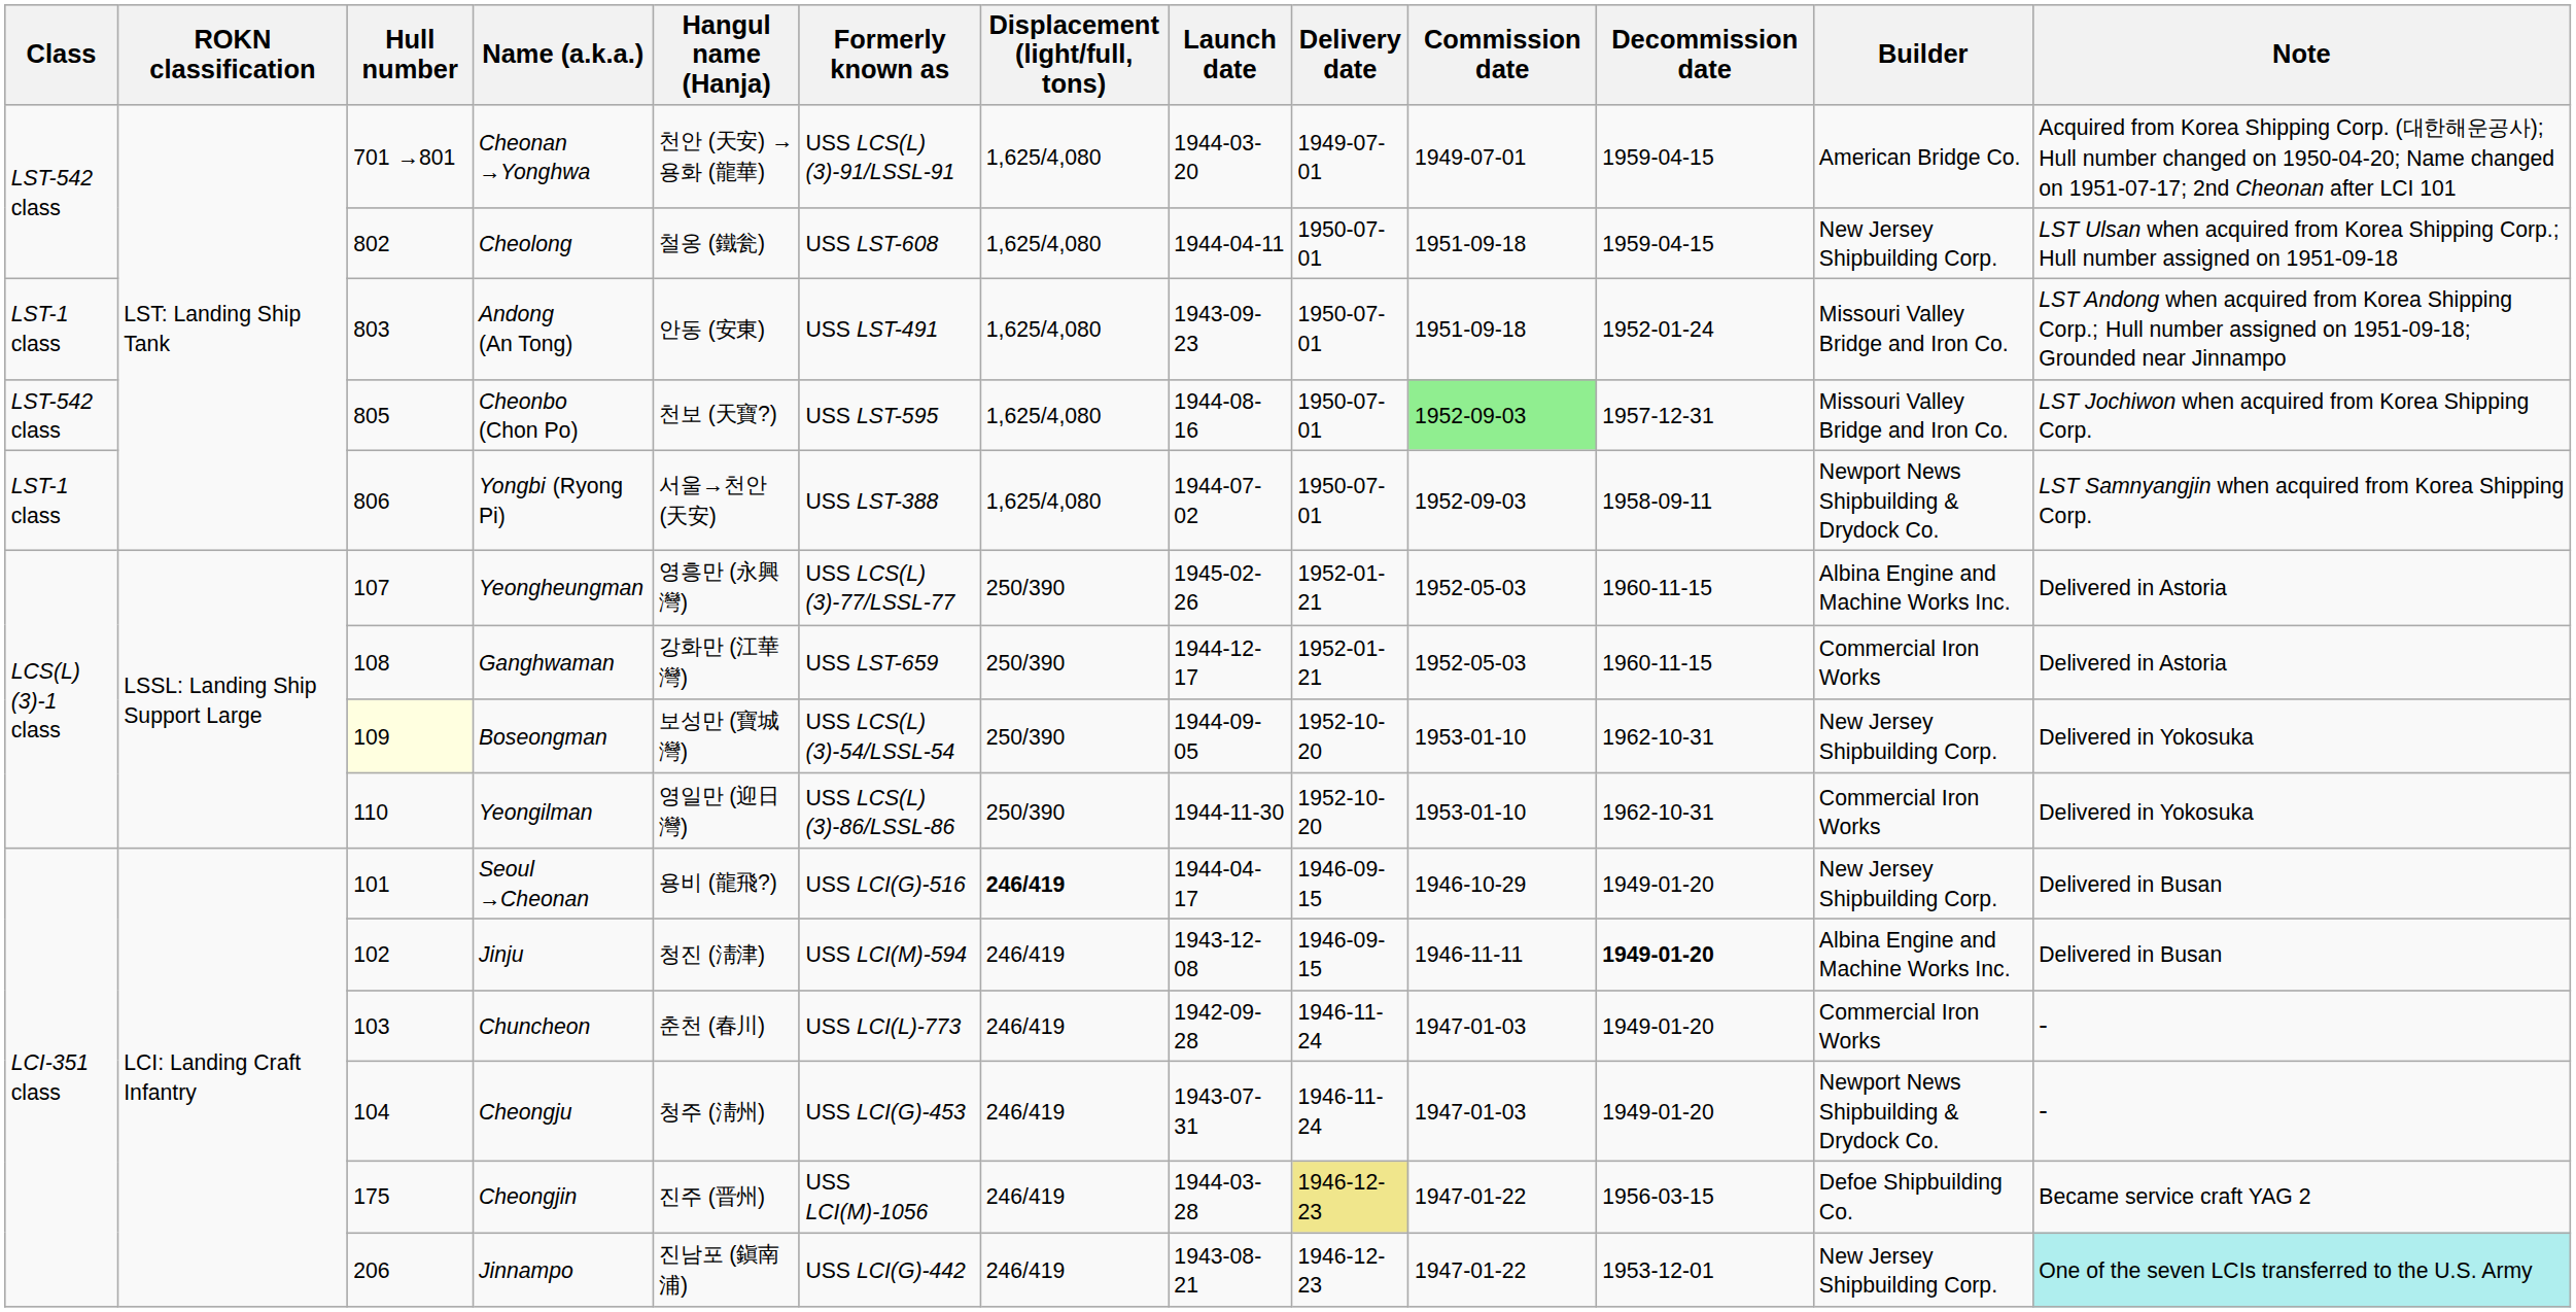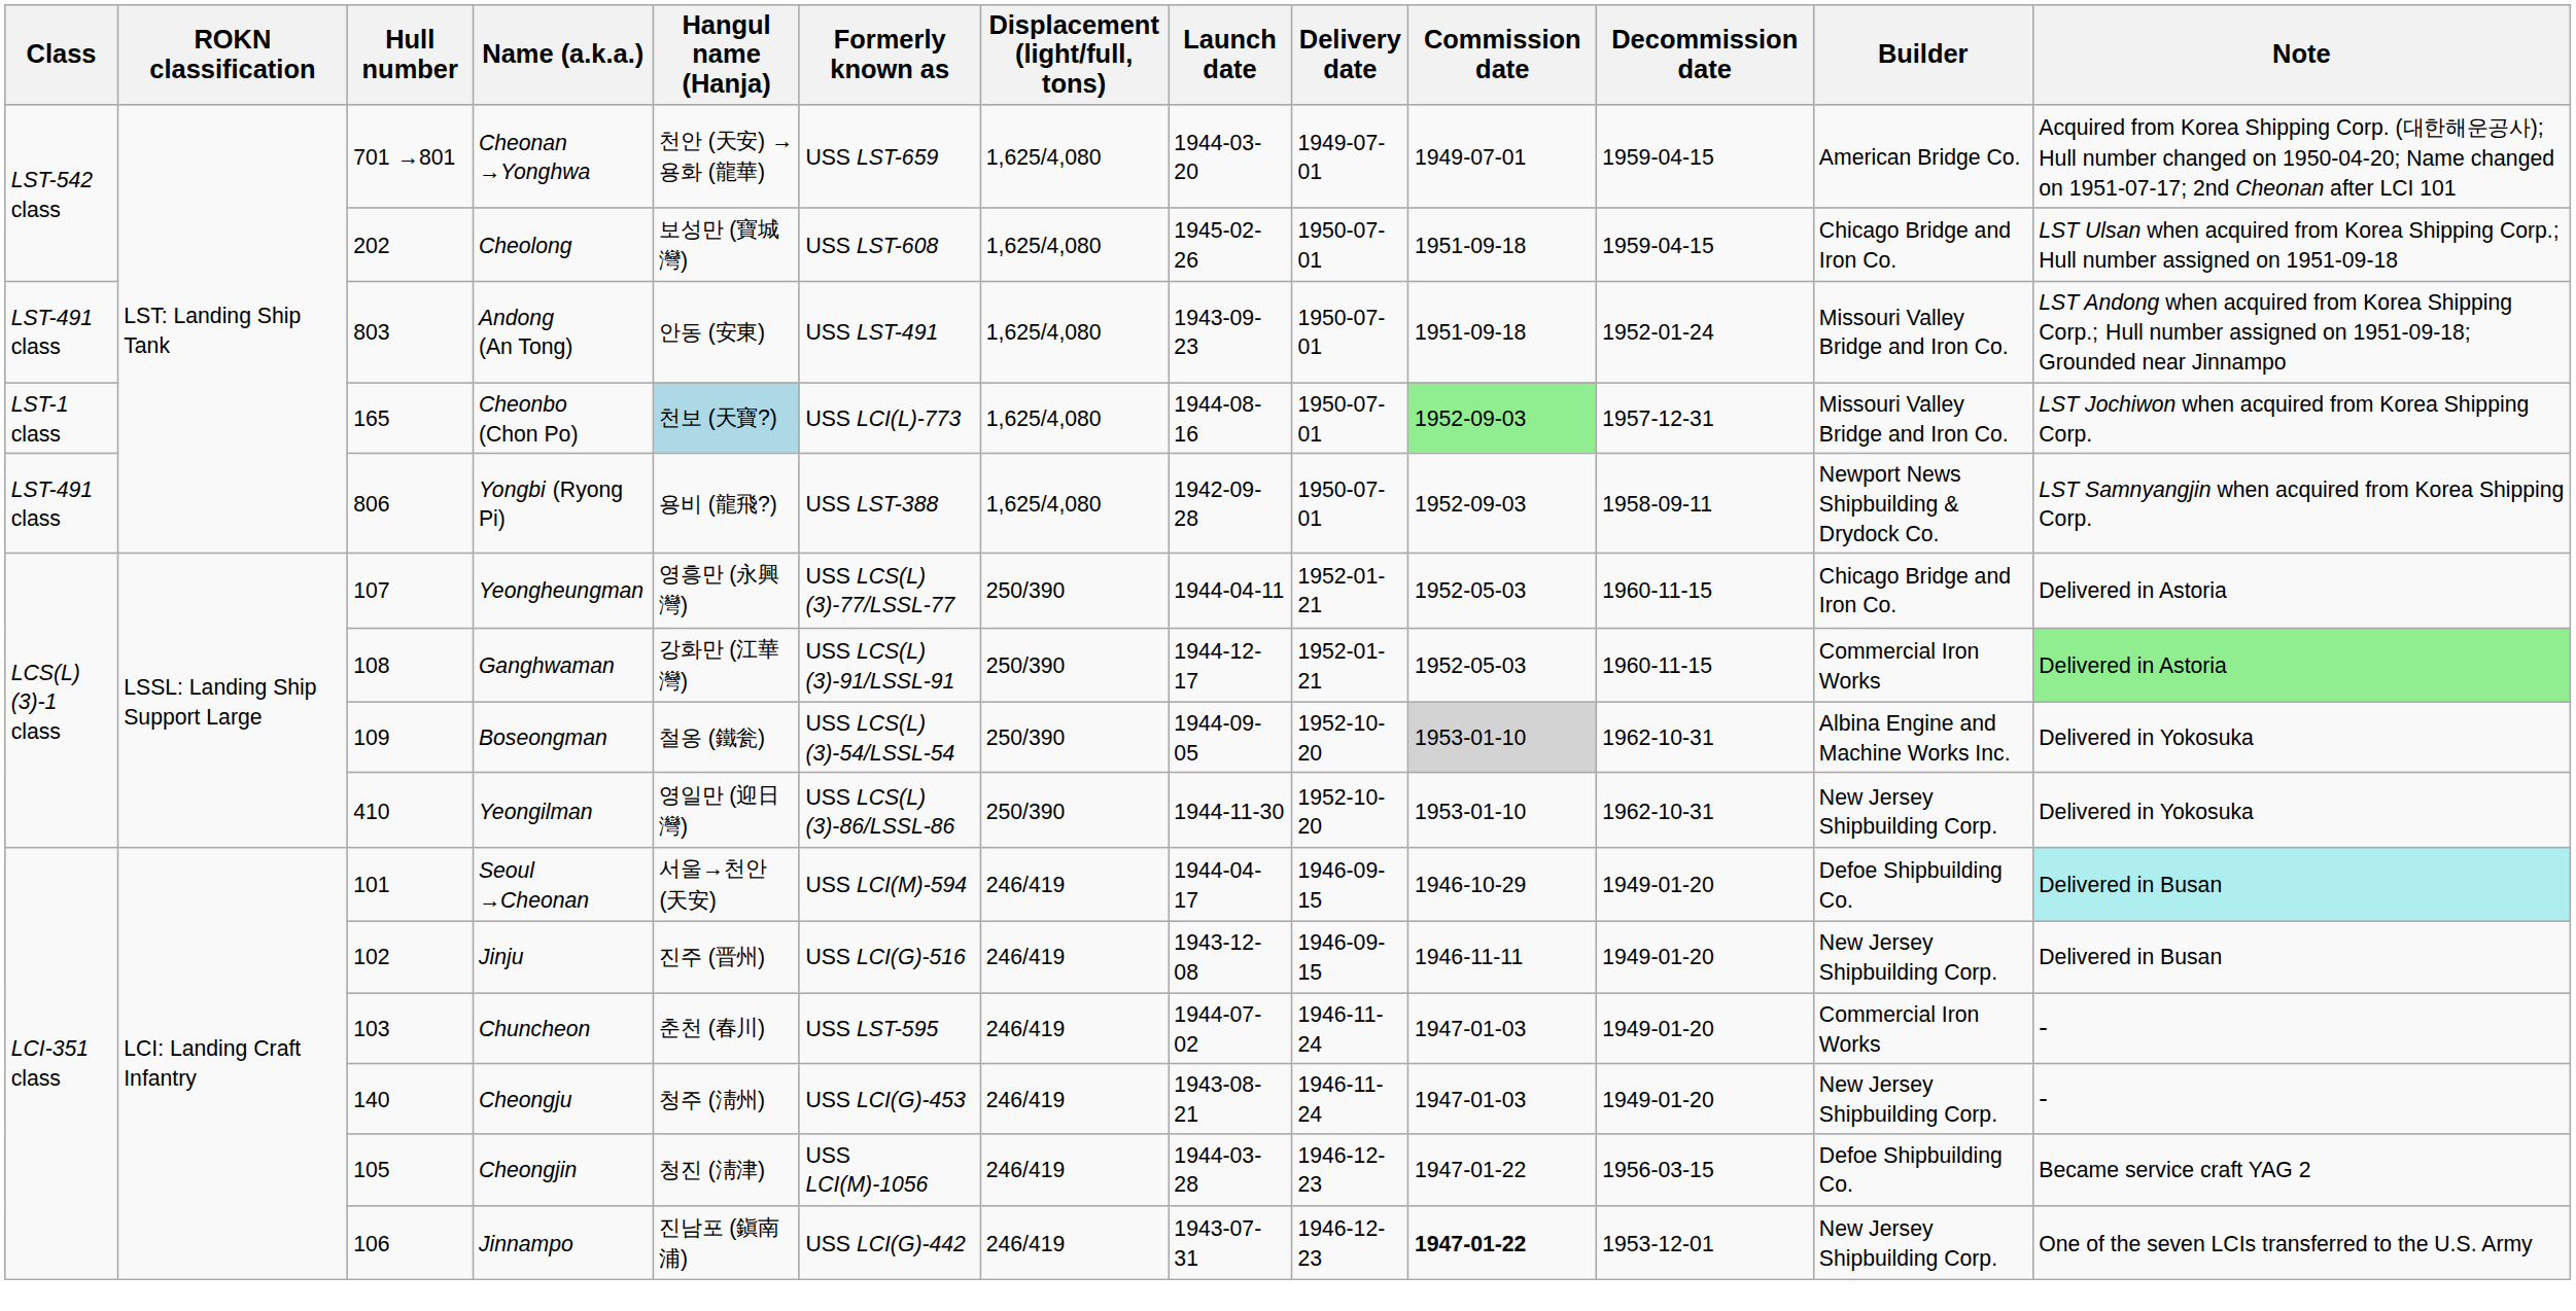Cheonan →Yonghwa | Formerly known as: USS LCS(L)(3)-91/LSSL-91 -> USS LST-659
Cheolong | Hull number: 802 -> 202
Cheolong | Hangul name (Hanja): 철옹 (鐵瓮) -> 보성만 (寶城灣)
Cheolong | Launch date: 1944-04-11 -> 1945-02-26
Cheolong | Builder: New Jersey Shipbuilding Corp. -> Chicago Bridge and Iron Co.
Andong (An Tong) | Class: LST-1 class -> LST-491 class
Cheonbo (Chon Po) | Class: LST-542 class -> LST-1 class
Cheonbo (Chon Po) | Hull number: 805 -> 165
Cheonbo (Chon Po) | Hangul name (Hanja): no background -> lightblue background
Cheonbo (Chon Po) | Formerly known as: USS LST-595 -> USS LCI(L)-773
Yongbi (Ryong Pi) | Class: LST-1 class -> LST-491 class
Yongbi (Ryong Pi) | Hangul name (Hanja): 서울→천안 (天安) -> 용비 (龍飛?)
Yongbi (Ryong Pi) | Launch date: 1944-07-02 -> 1942-09-28
Yeongheungman | Launch date: 1945-02-26 -> 1944-04-11
Yeongheungman | Builder: Albina Engine and Machine Works Inc. -> Chicago Bridge and Iron Co.
Ganghwaman | Formerly known as: USS LST-659 -> USS LCS(L)(3)-91/LSSL-91
Ganghwaman | Note: no background -> lightgreen background
Boseongman | Hull number: lightyellow background -> no background
Boseongman | Hangul name (Hanja): 보성만 (寶城灣) -> 철옹 (鐵瓮)
Boseongman | Commission date: no background -> lightgrey background
Boseongman | Builder: New Jersey Shipbuilding Corp. -> Albina Engine and Machine Works Inc.
Yeongilman | Hull number: 110 -> 410
Yeongilman | Builder: Commercial Iron Works -> New Jersey Shipbuilding Corp.
Seoul →Cheonan | Hangul name (Hanja): 용비 (龍飛?) -> 서울→천안 (天安)
Seoul →Cheonan | Formerly known as: USS LCI(G)-516 -> USS LCI(M)-594
Seoul →Cheonan | Displacement (light/full, tons): bold -> normal
Seoul →Cheonan | Builder: New Jersey Shipbuilding Corp. -> Defoe Shipbuilding Co.
Seoul →Cheonan | Note: no background -> paleturquoise background
Jinju | Hangul name (Hanja): 청진 (淸津) -> 진주 (晋州)
Jinju | Formerly known as: USS LCI(M)-594 -> USS LCI(G)-516
Jinju | Decommission date: bold -> normal
Jinju | Builder: Albina Engine and Machine Works Inc. -> New Jersey Shipbuilding Corp.
Chuncheon | Formerly known as: USS LCI(L)-773 -> USS LST-595
Chuncheon | Launch date: 1942-09-28 -> 1944-07-02
Cheongju | Hull number: 104 -> 140
Cheongju | Launch date: 1943-07-31 -> 1943-08-21
Cheongju | Builder: Newport News Shipbuilding & Drydock Co. -> New Jersey Shipbuilding Corp.
Cheongjin | Hull number: 175 -> 105
Cheongjin | Hangul name (Hanja): 진주 (晋州) -> 청진 (淸津)
Cheongjin | Delivery date: khaki background -> no background
Jinnampo | Hull number: 206 -> 106
Jinnampo | Launch date: 1943-08-21 -> 1943-07-31
Jinnampo | Commission date: normal -> bold
Jinnampo | Note: paleturquoise background -> no background
